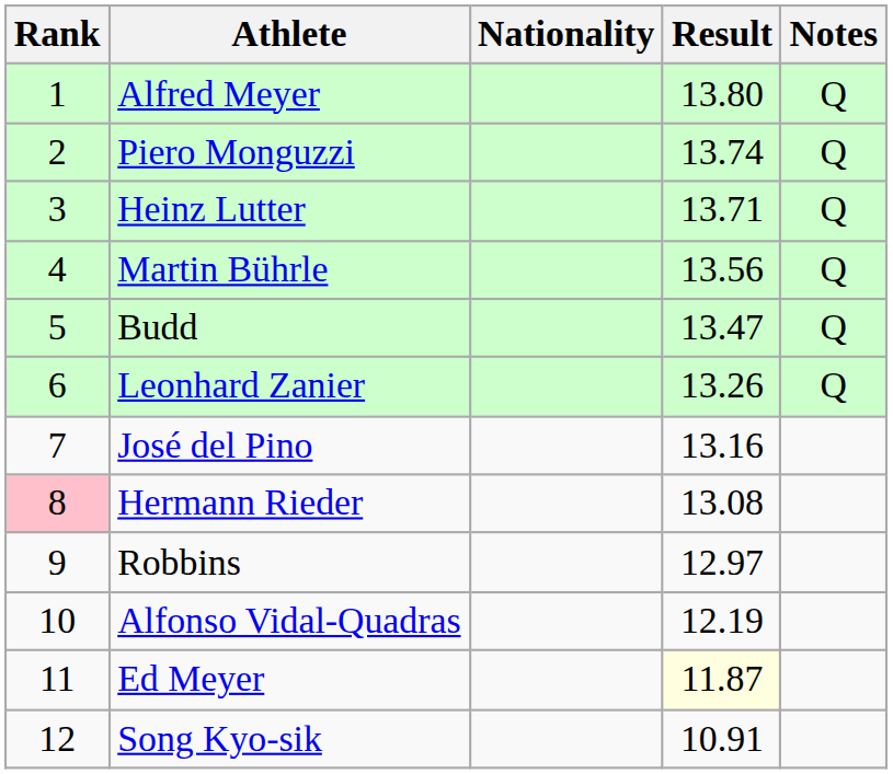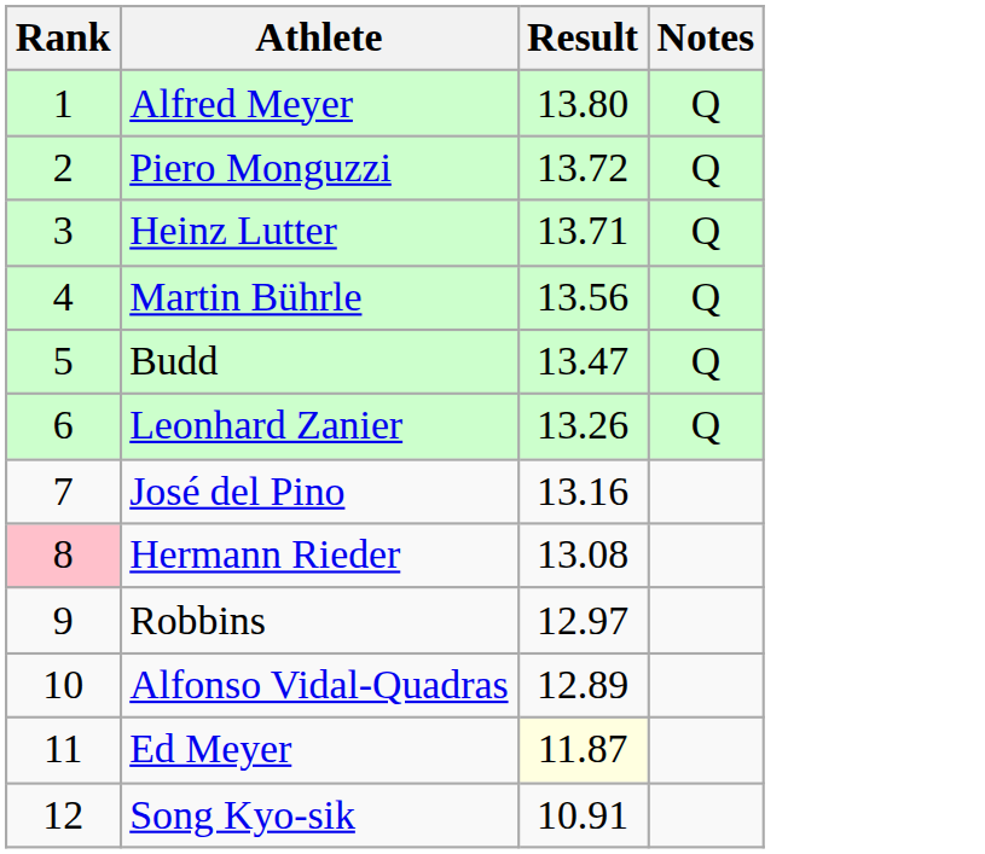- column: Nationality
Piero Monguzzi | Result: 13.74 -> 13.72
Alfonso Vidal-Quadras | Result: 12.19 -> 12.89
